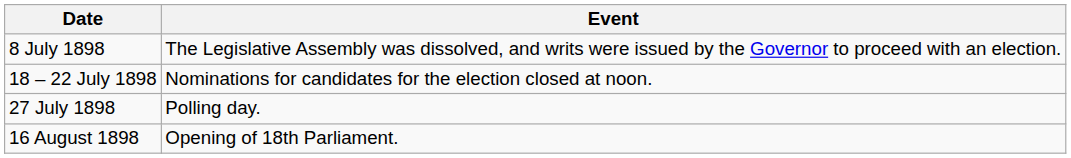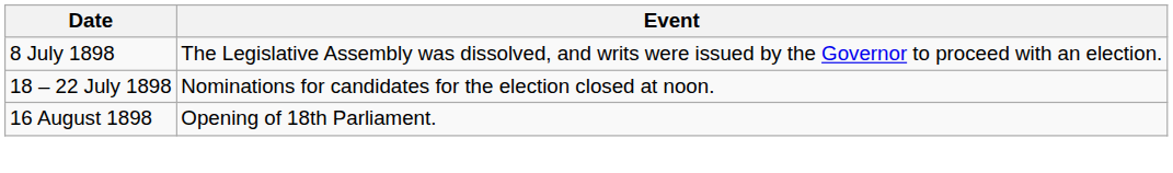- row: 27 July 1898 | Polling day.
